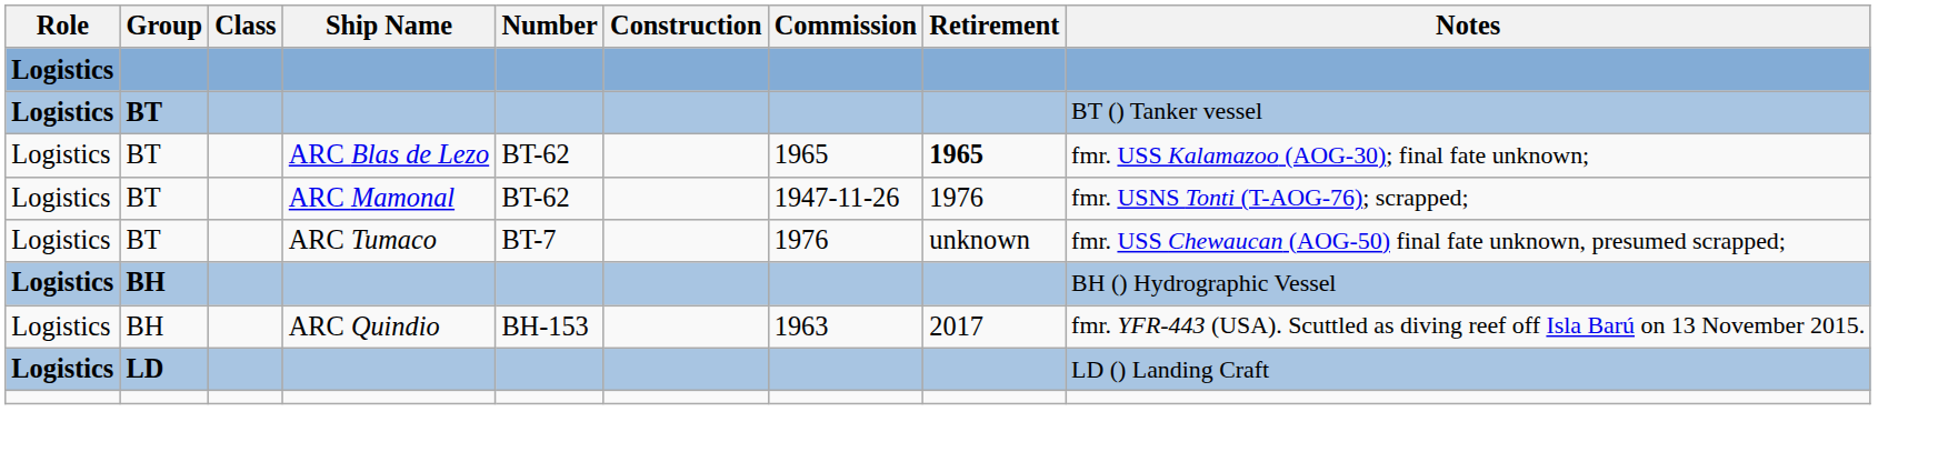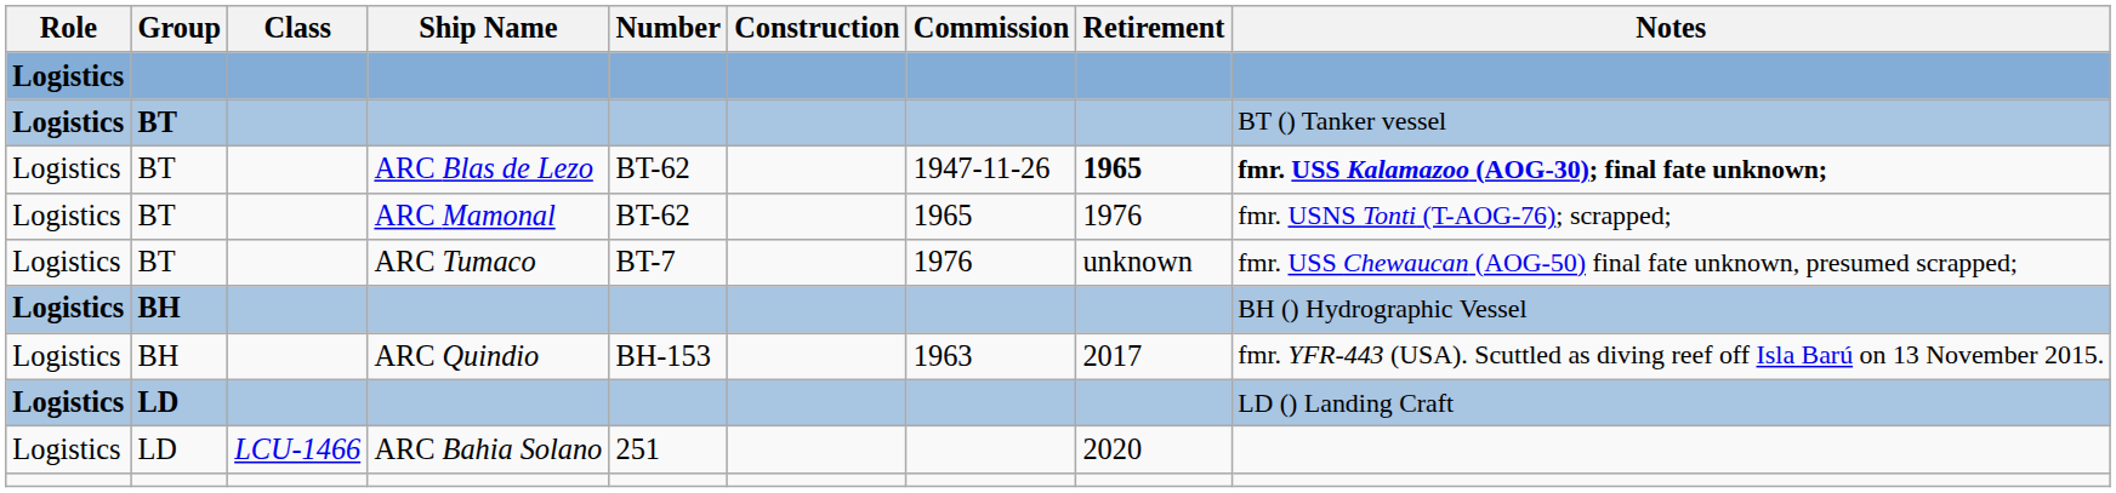ARC Blas de Lezo | Commission: 1965 -> 1947-11-26
ARC Blas de Lezo | Notes: normal -> bold
ARC Mamonal | Commission: 1947-11-26 -> 1965
+ row: Logistics | LD | LCU-1466 | ARC Bahia Solano | 251 | 2020
